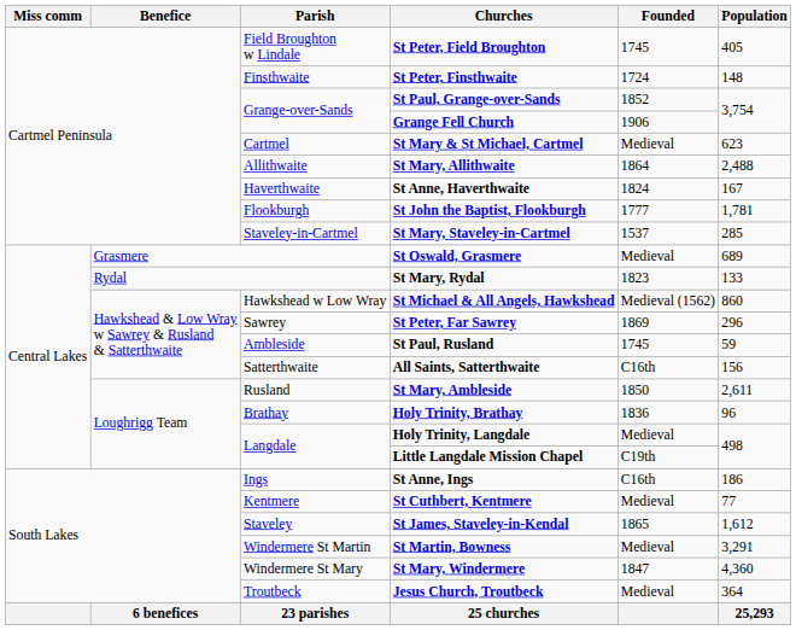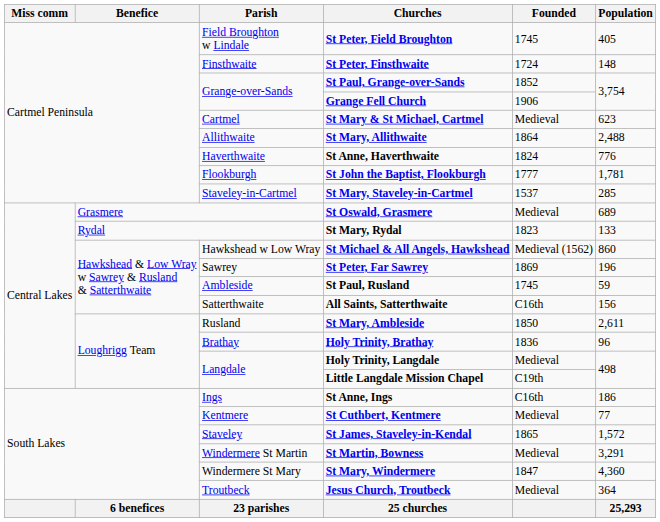St Anne, Haverthwaite | Population: 167 -> 776
St Peter, Far Sawrey | Population: 296 -> 196
St James, Staveley-in-Kendal | Population: 1,612 -> 1,572
